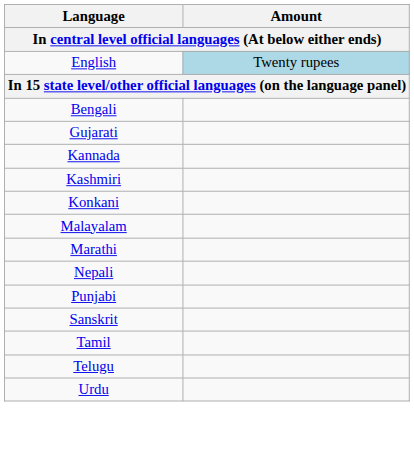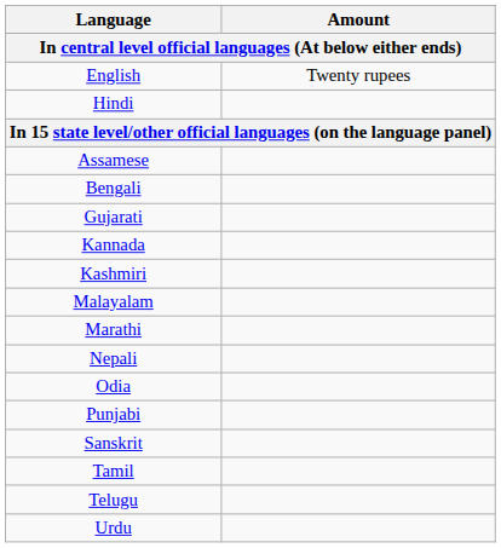English | Amount: lightblue background -> no background
+ row: Hindi
+ row: Assamese
- row: Konkani
+ row: Odia
